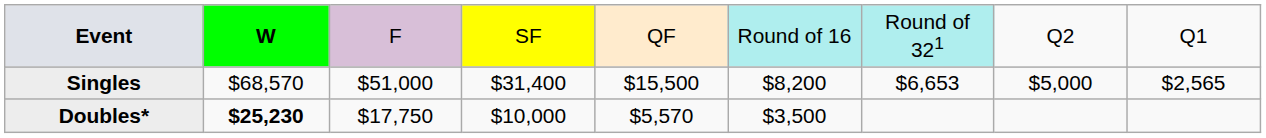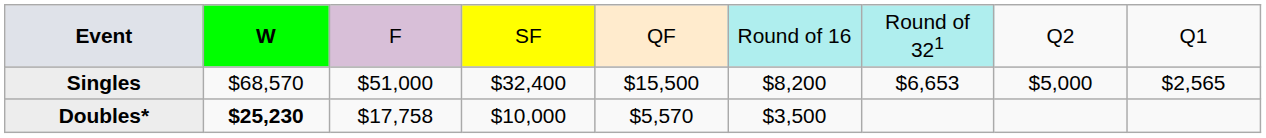Singles | column 4: $31,400 -> $32,400
Doubles* | column 3: $17,750 -> $17,758
